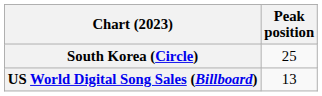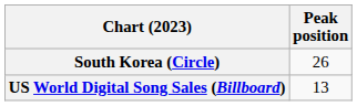South Korea (Circle) | Peak position: 25 -> 26
